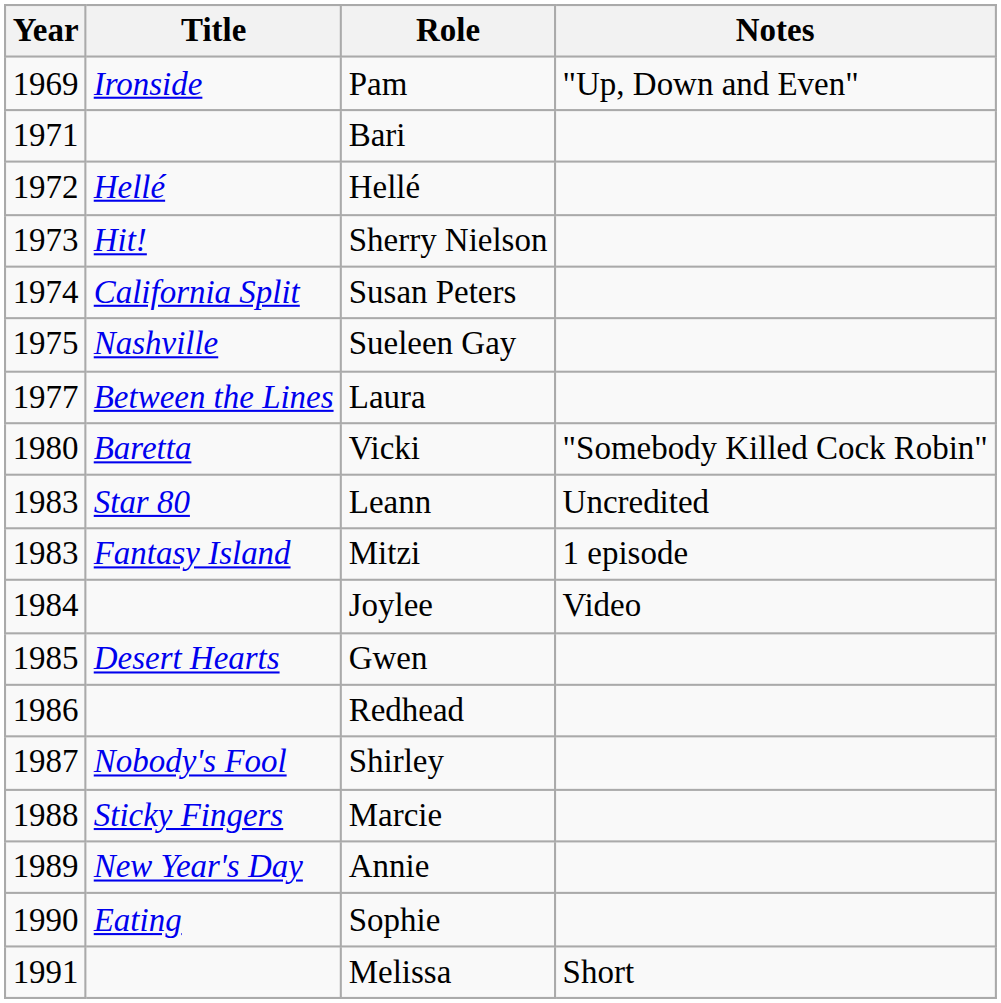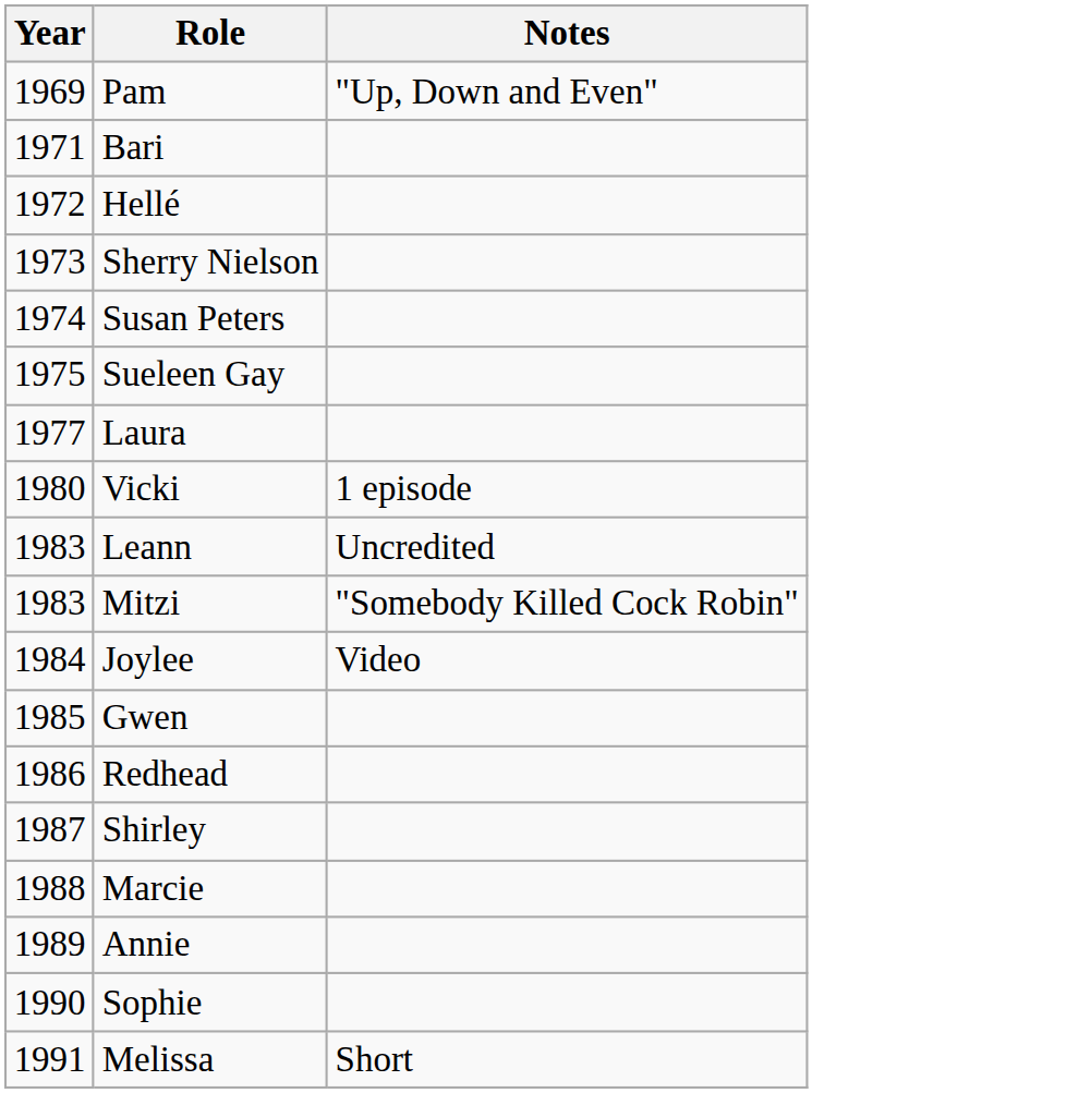- column: Title | Ironside | Hellé | Hit! | California Split | Nashville | Between the Lines | Baretta | Star 80 | Fantasy Island | Desert Hearts | Nobody's Fool | Sticky Fingers | New Year's Day | Eating
Vicki | Notes: "Somebody Killed Cock Robin" -> 1 episode
Mitzi | Notes: 1 episode -> "Somebody Killed Cock Robin"
